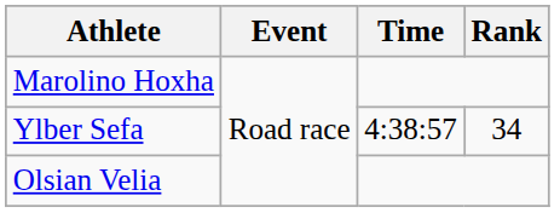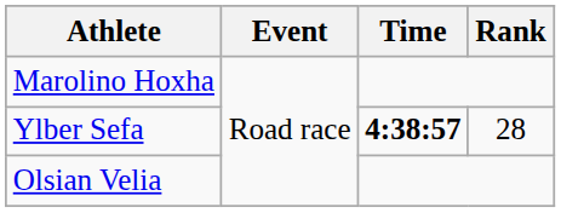Ylber Sefa | Time: normal -> bold
Ylber Sefa | Rank: 34 -> 28
